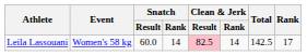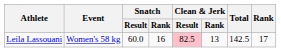Leila Lassouani | Snatch / Rank: 14 -> 16
Leila Lassouani | Clean & Jerk / Rank: 14 -> 13
